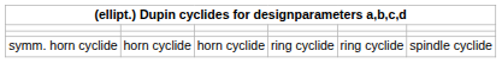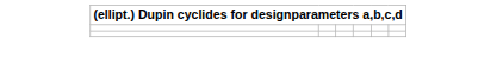- row: symm. horn cyclide | horn cyclide | horn cyclide | ring cyclide | ring cyclide | spindle cyclide
